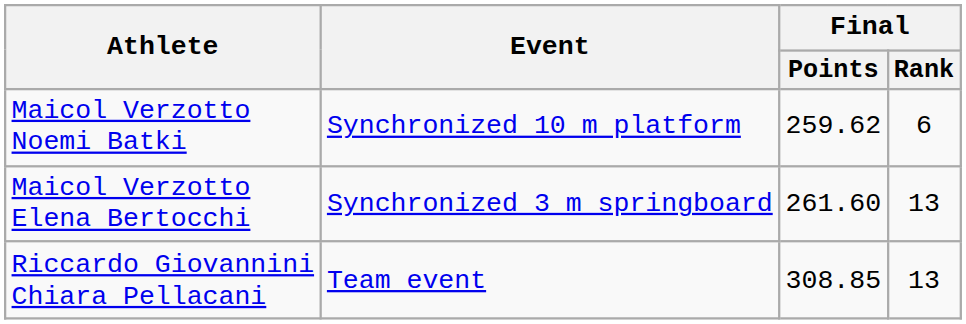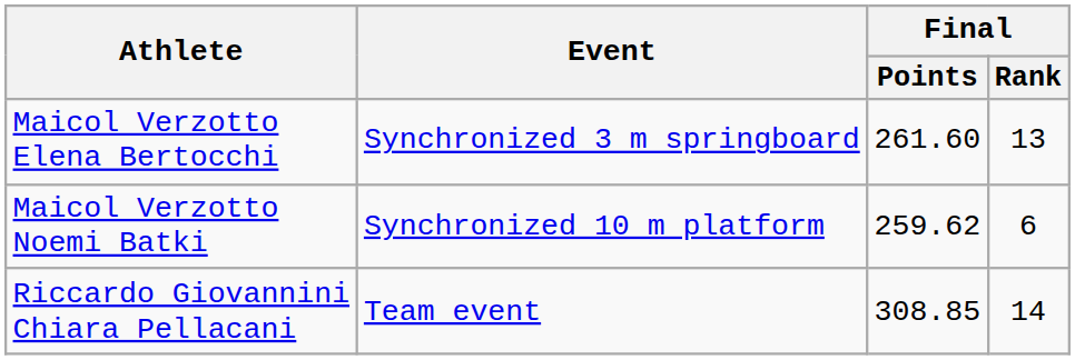rows swapped: Maicol Verzotto Elena Bertocchi <-> Maicol Verzotto Noemi Batki
Riccardo Giovannini Chiara Pellacani | Final / Rank: 13 -> 14
